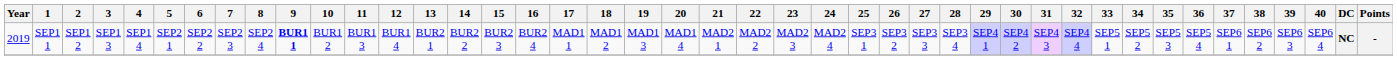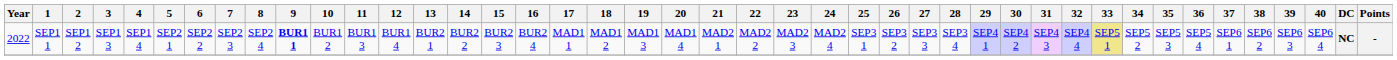SEP1 1 | Year: 2019 -> 2022
SEP1 1 | 33: no background -> khaki background
